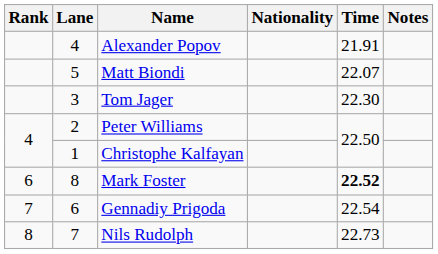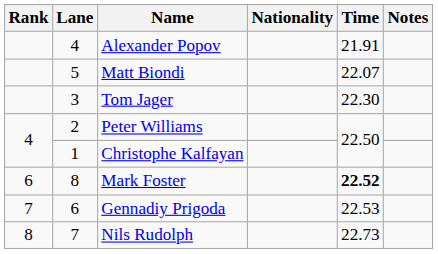Gennadiy Prigoda | Time: 22.54 -> 22.53
